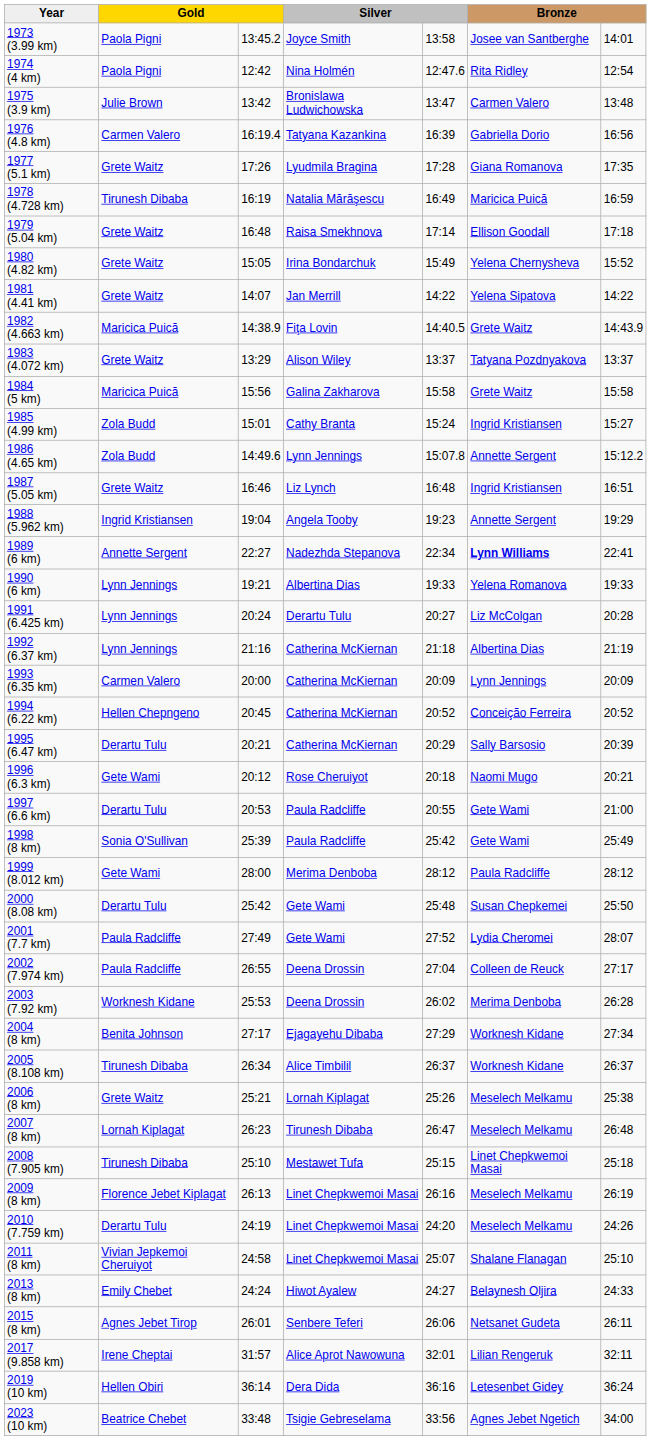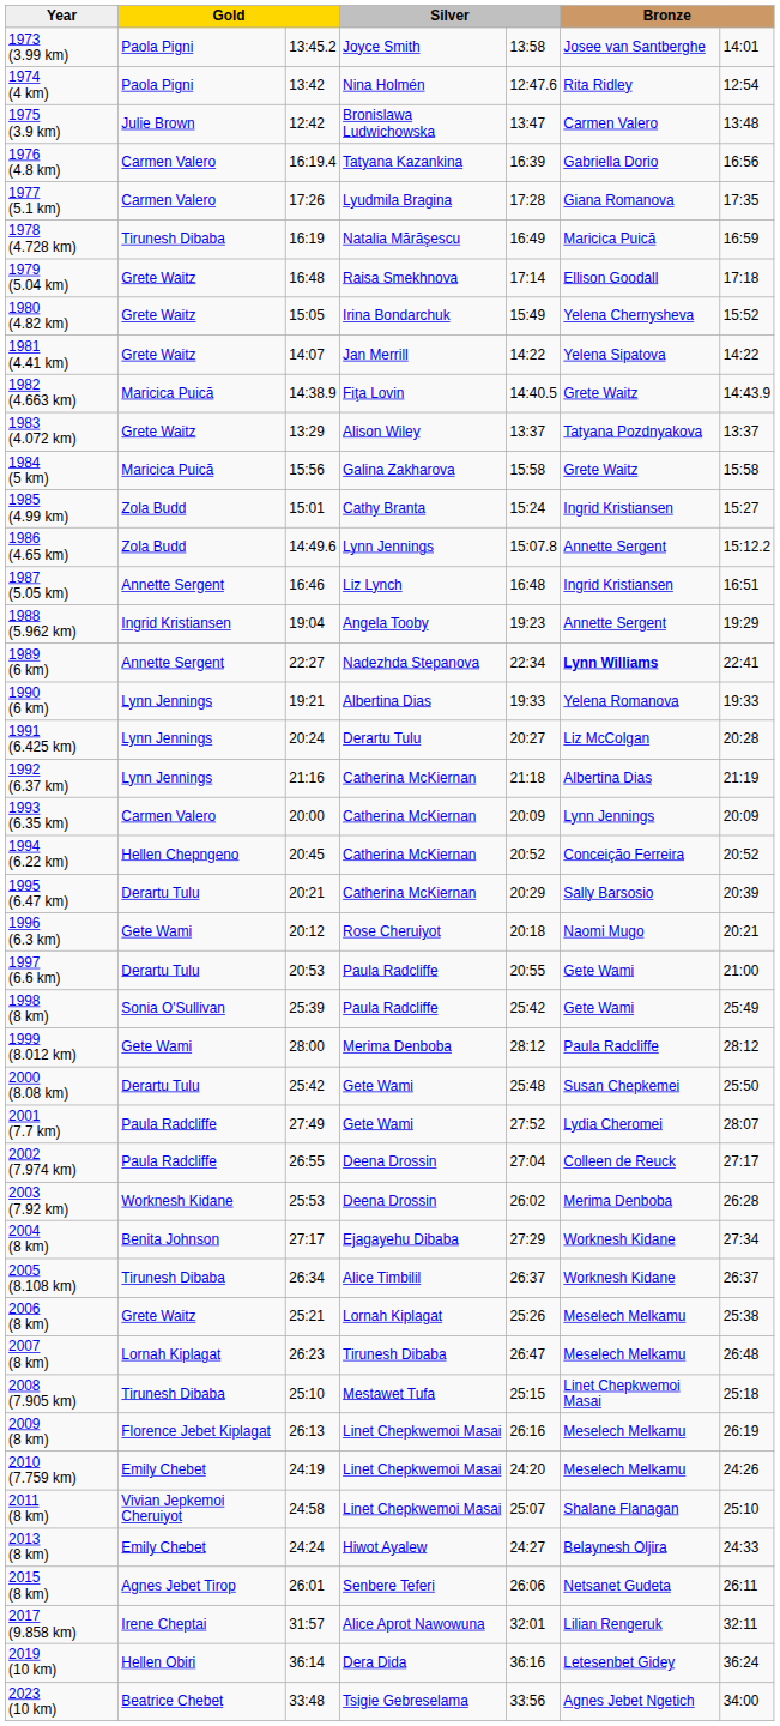1974 (4 km) | column 3: 12:42 -> 13:42
1975 (3.9 km) | column 3: 13:42 -> 12:42
1977 (5.1 km) | column 2: Grete Waitz -> Carmen Valero
1987 (5.05 km) | column 2: Grete Waitz -> Annette Sergent
2010 (7.759 km) | column 2: Derartu Tulu -> Emily Chebet
